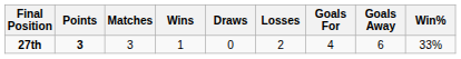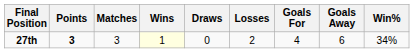27th | Wins: no background -> lightyellow background
27th | Win%: 33% -> 34%
